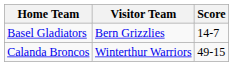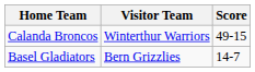rows swapped: Basel Gladiators <-> Calanda Broncos
